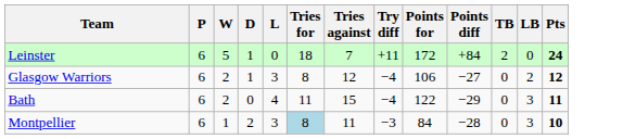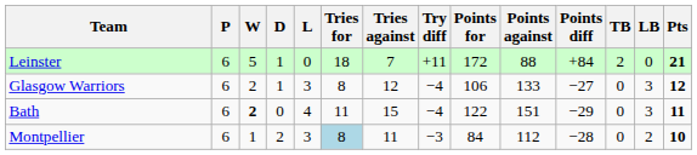+ column: Points against | 88 | 133 | 151 | 112
Leinster | Pts: 24 -> 21
Glasgow Warriors | LB: 2 -> 3
Bath | W: normal -> bold
Montpellier | LB: 3 -> 2
